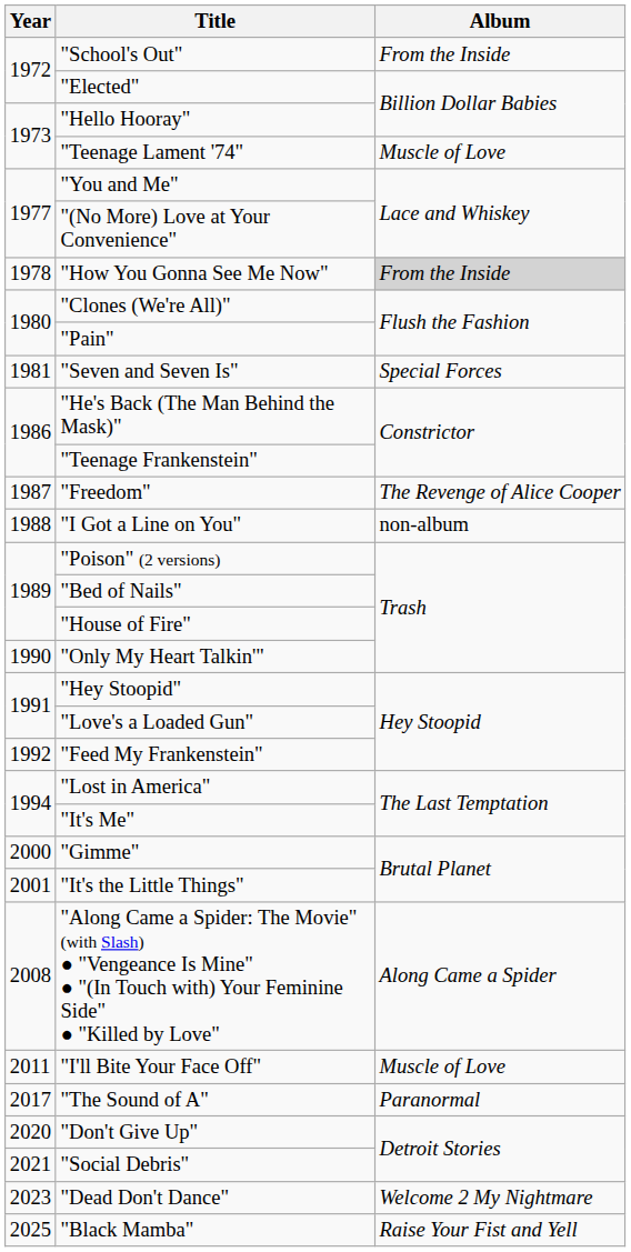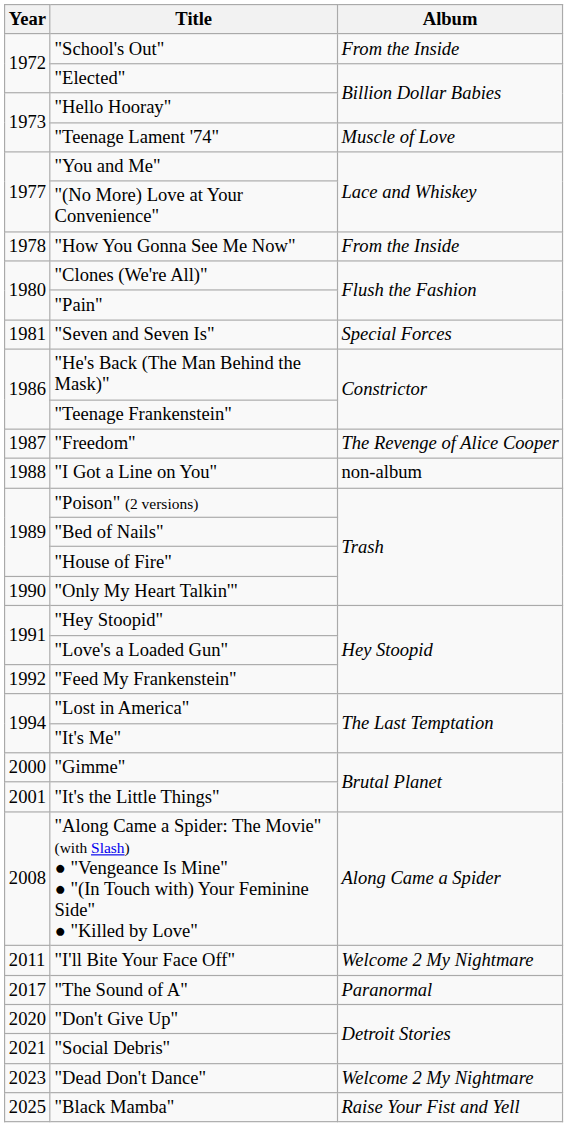"How You Gonna See Me Now" | Album: lightgrey background -> no background
"I'll Bite Your Face Off" | Album: Muscle of Love -> Welcome 2 My Nightmare
